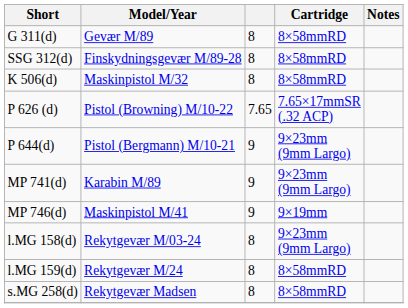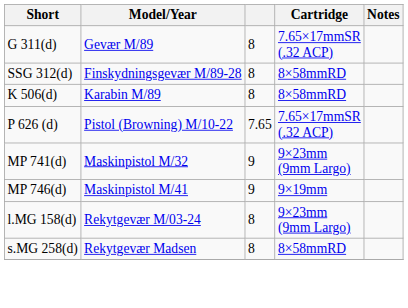G 311(d) | Cartridge: 8×58mmRD -> 7.65×17mmSR (.32 ACP)
K 506(d) | Model/Year: Maskinpistol M/32 -> Karabin M/89
- row: P 644(d) | Pistol (Bergmann) M/10-21 | 9 | 9×23mm (9mm Largo)
MP 741(d) | Model/Year: Karabin M/89 -> Maskinpistol M/32
- row: l.MG 159(d) | Rekytgevær M/24 | 8 | 8×58mmRD
